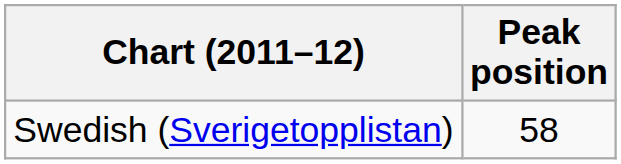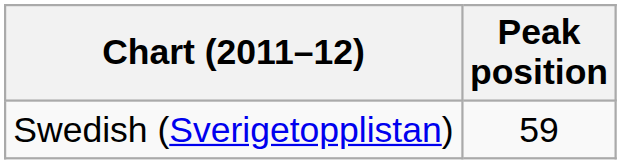Swedish (Sverigetopplistan) | Peak position: 58 -> 59
